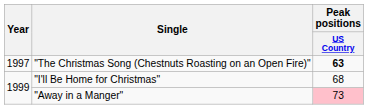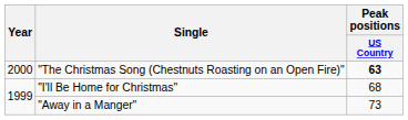"The Christmas Song (Chestnuts Roasting on an Open Fire)" | Year: 1997 -> 2000
"Away in a Manger" | Peak positions / US Country: pink background -> no background
